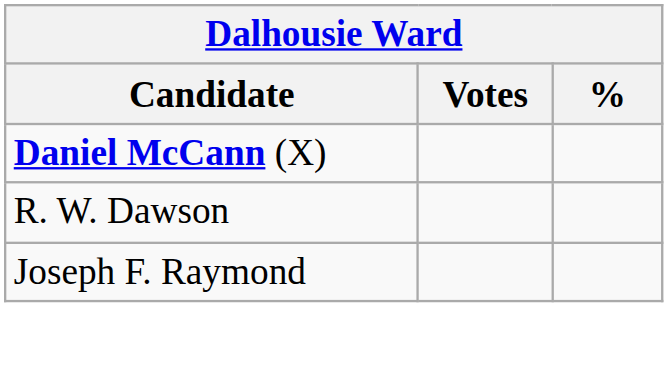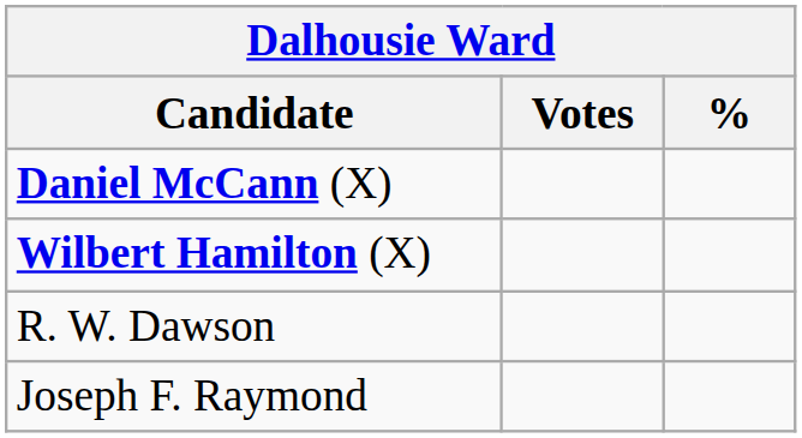+ row: Wilbert Hamilton (X)
